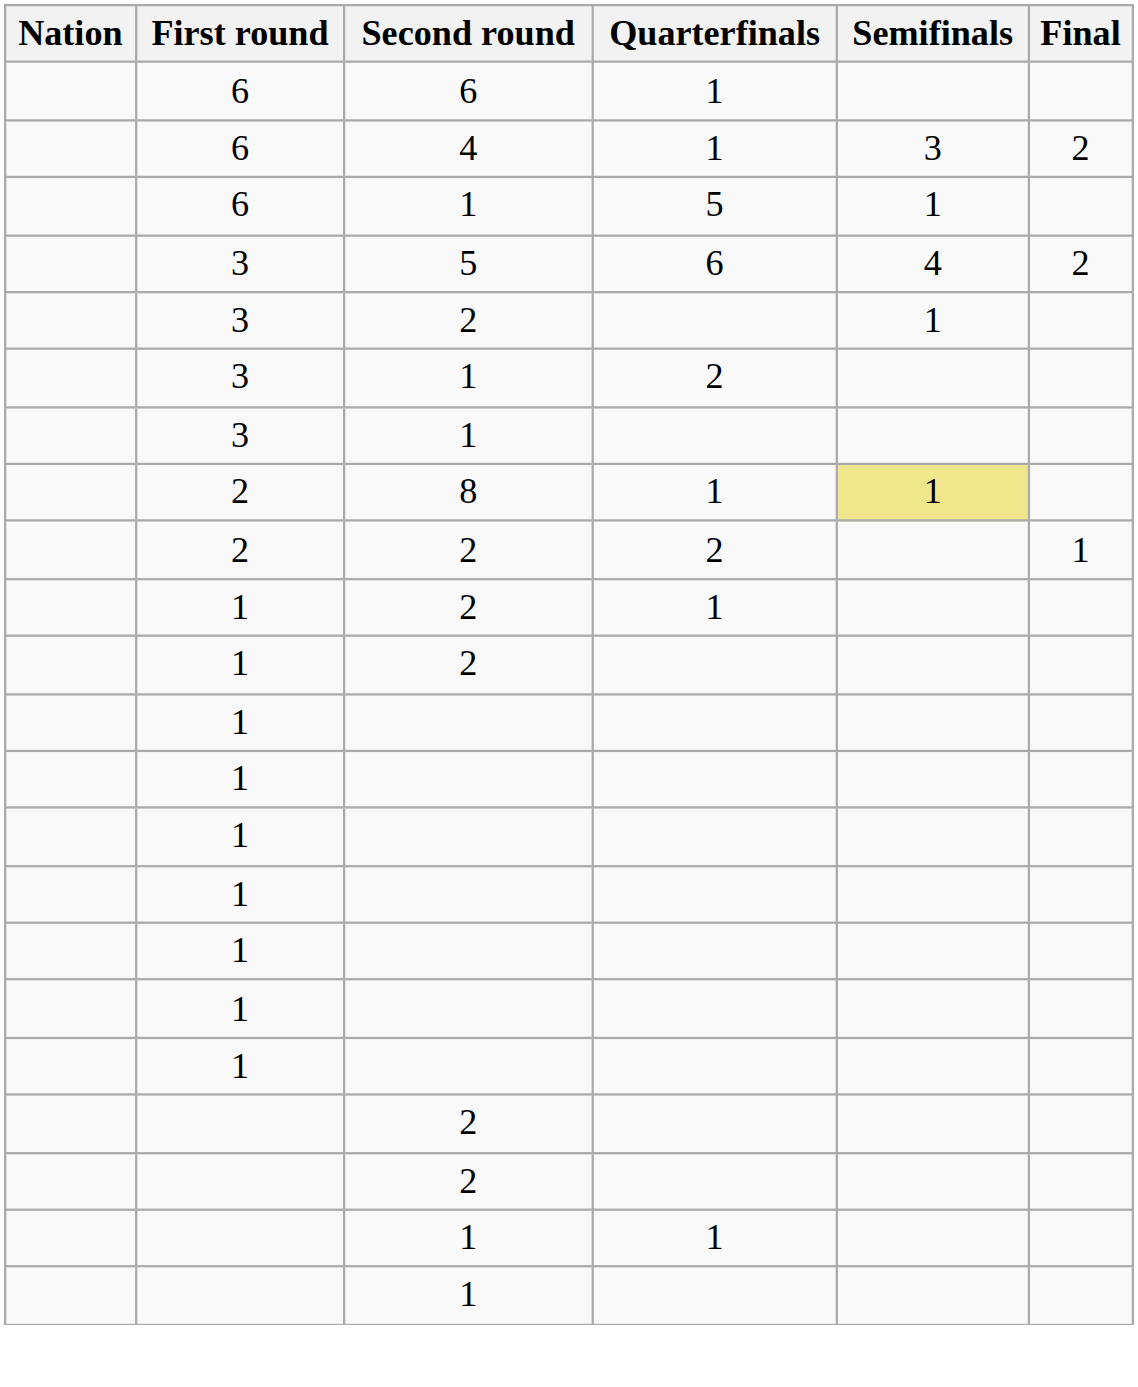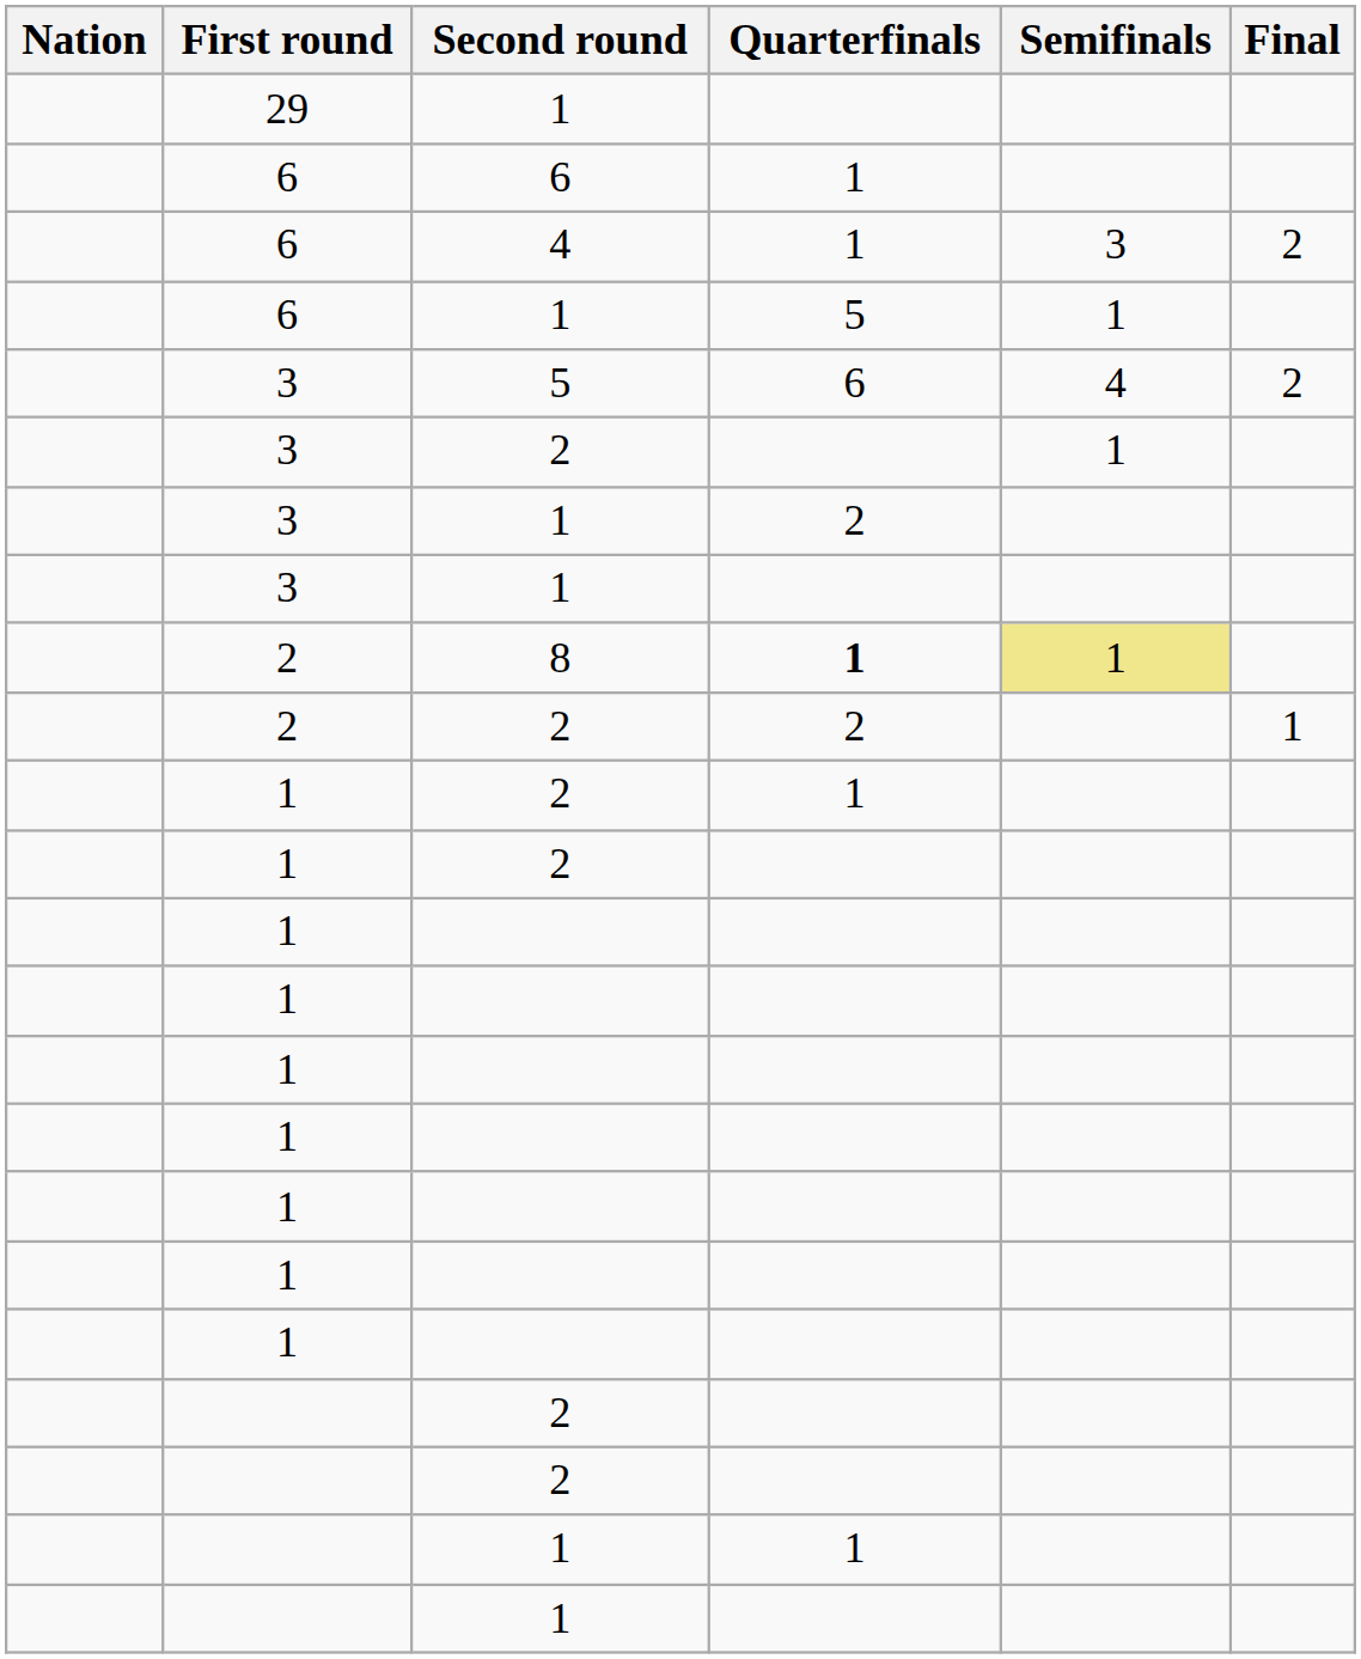+ row: 29 | 1
8 | Quarterfinals: normal -> bold
